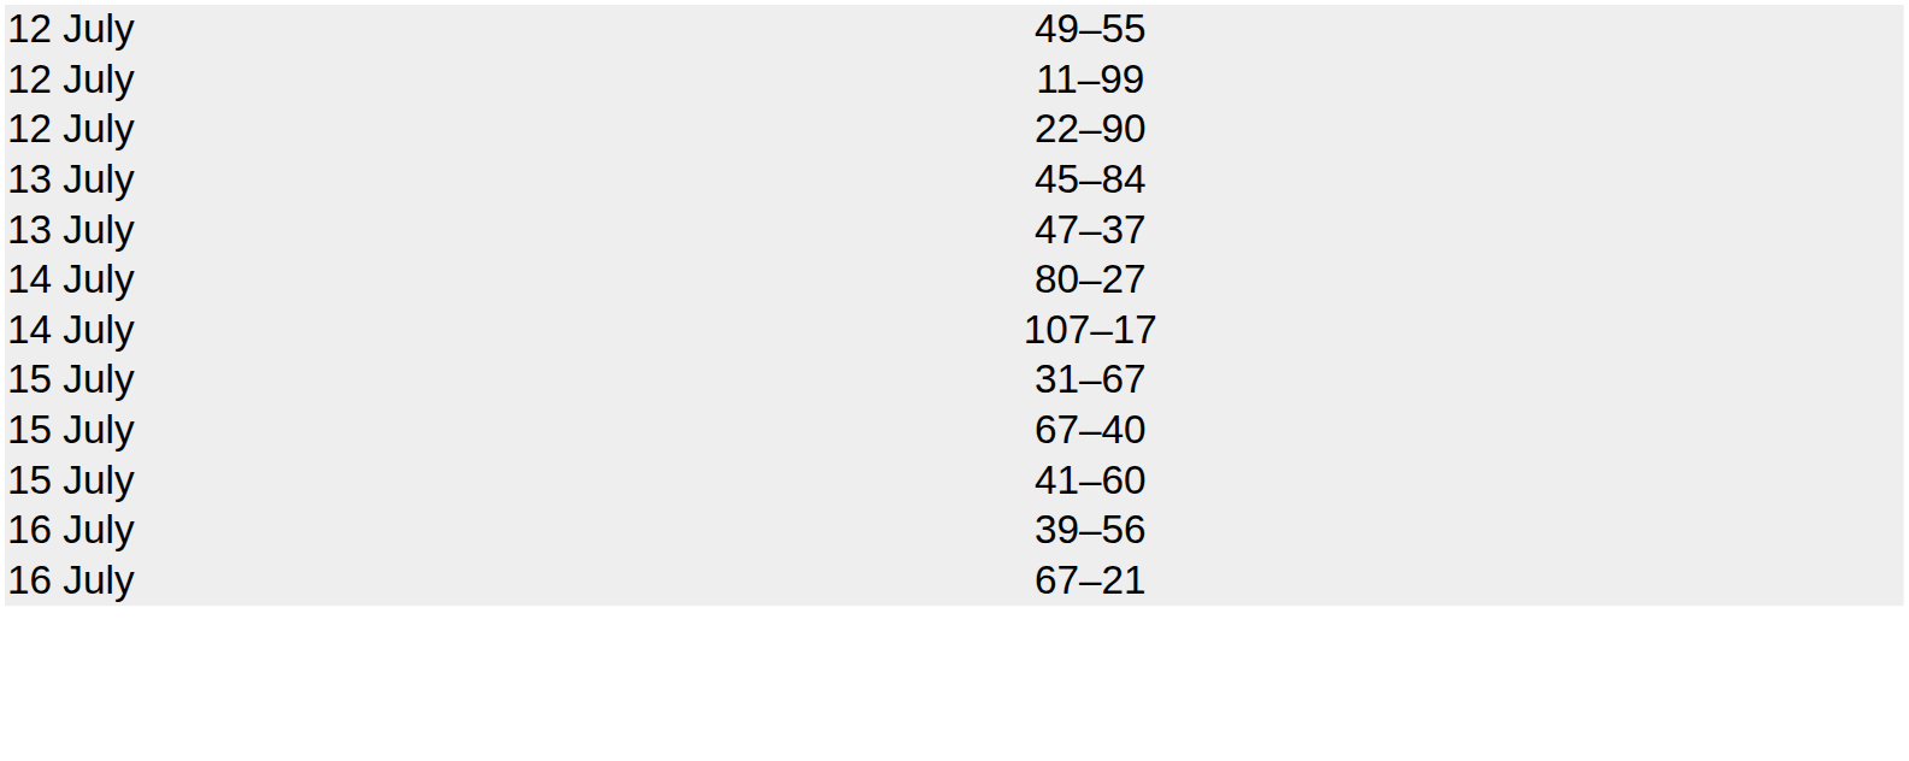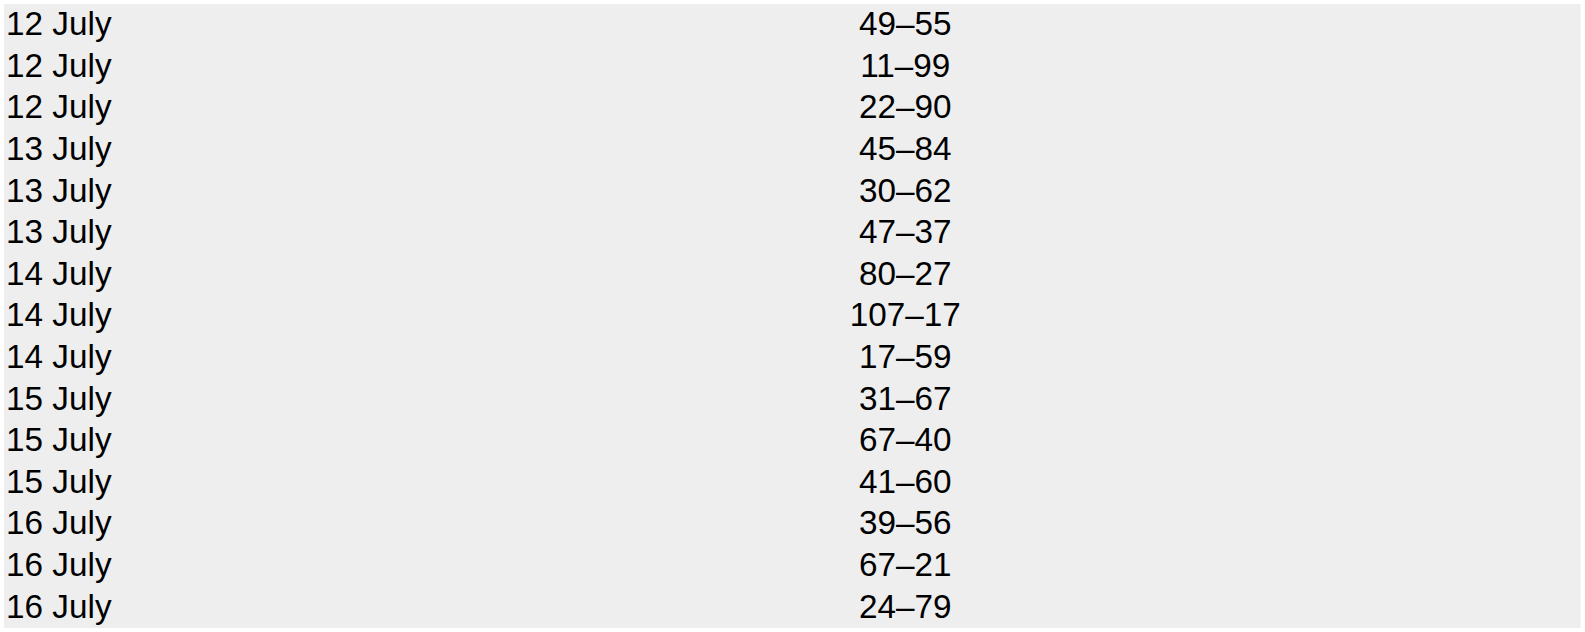+ row: 13 July | 30–62
+ row: 14 July | 17–59
+ row: 16 July | 24–79
